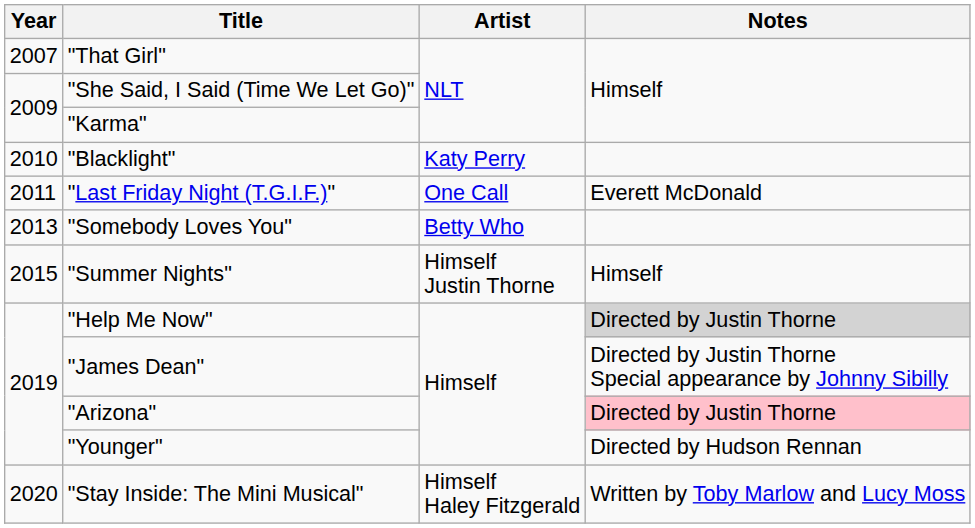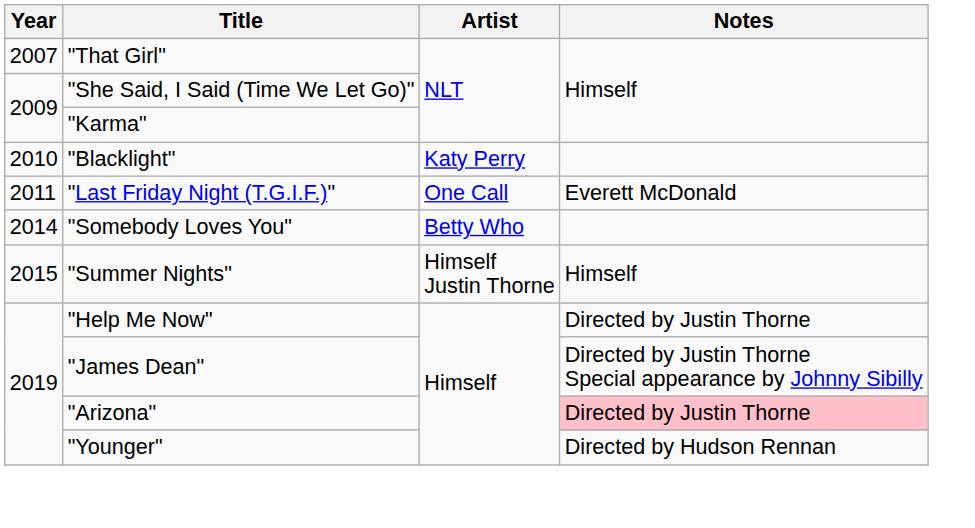"Somebody Loves You" | Year: 2013 -> 2014
"Help Me Now" | Notes: lightgrey background -> no background
- row: 2020 | "Stay Inside: The Mini Musical" | Himself Haley Fitzgerald | Written by Toby Marlow and Lucy Moss
